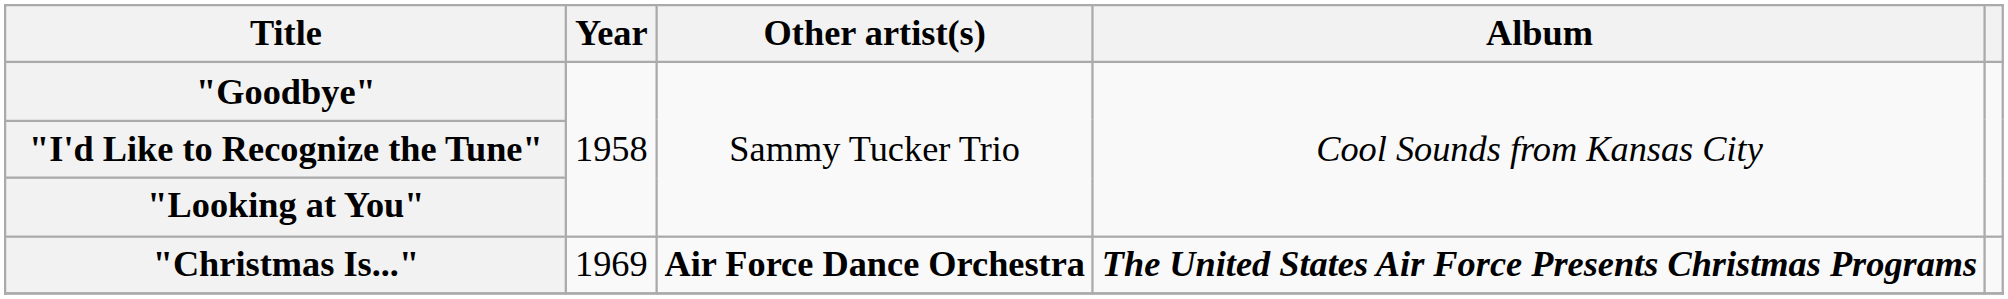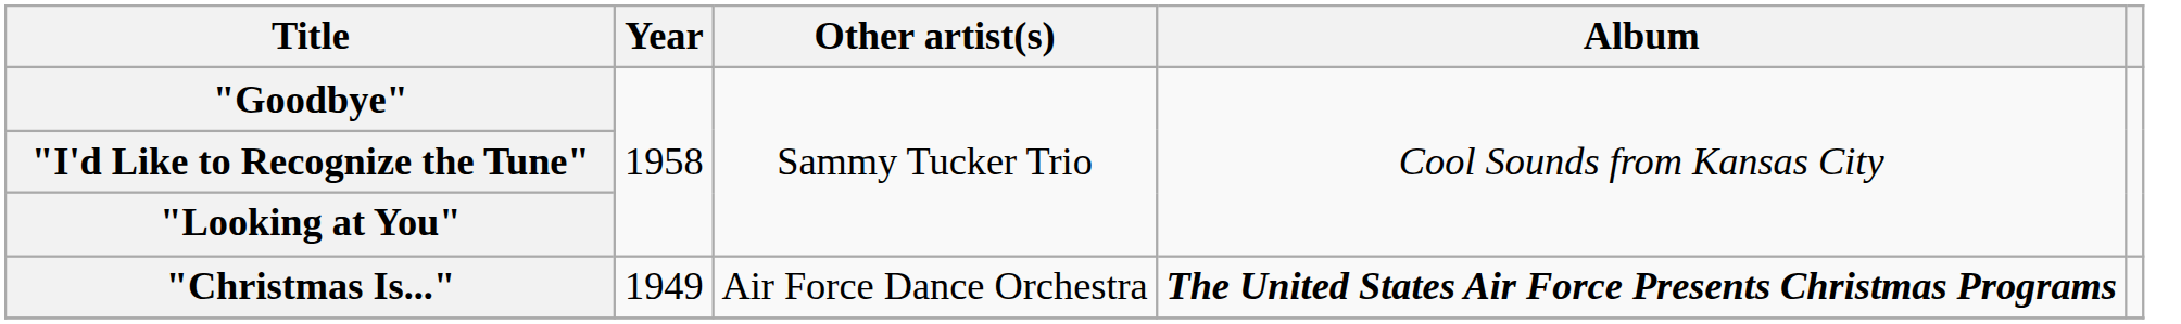"Christmas Is..." | Year: 1969 -> 1949
"Christmas Is..." | Other artist(s): bold -> normal
